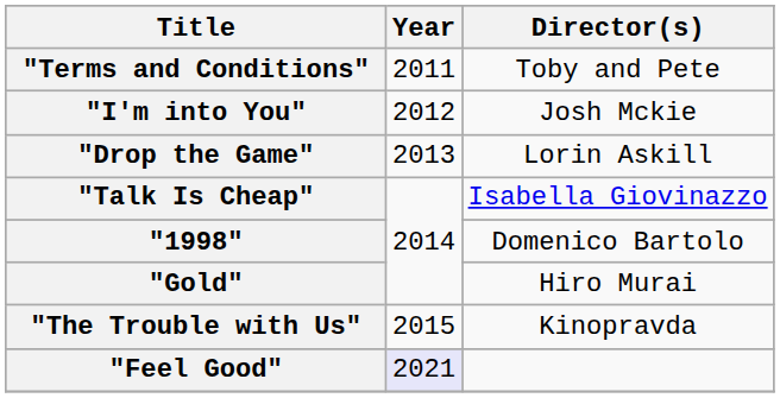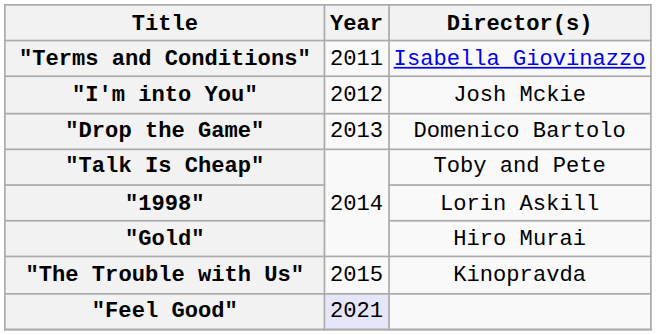"Terms and Conditions" | Director(s): Toby and Pete -> Isabella Giovinazzo
"Drop the Game" | Director(s): Lorin Askill -> Domenico Bartolo
"Talk Is Cheap" | Director(s): Isabella Giovinazzo -> Toby and Pete
"1998" | Director(s): Domenico Bartolo -> Lorin Askill
